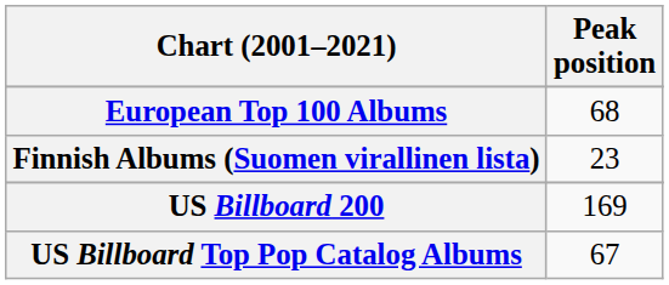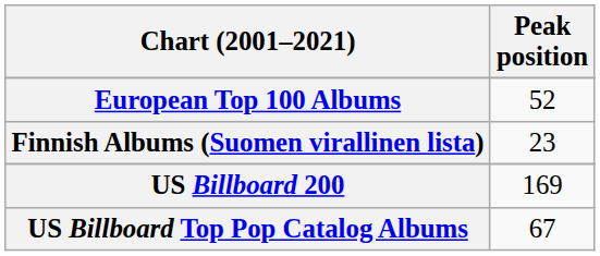European Top 100 Albums | Peak position: 68 -> 52
